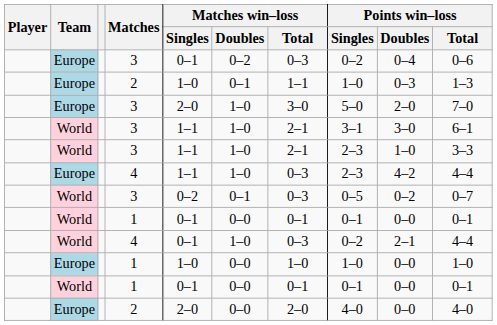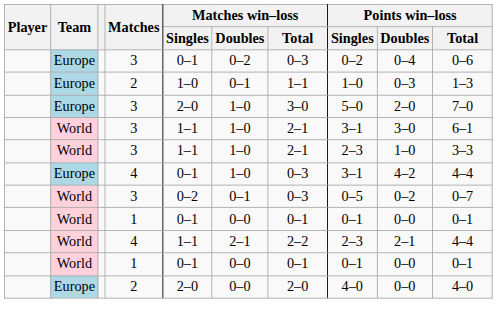Europe / 4 | Matches win–loss / Singles: 1–1 -> 0–1
Europe / 4 | Points win–loss / Singles: 2–3 -> 3–1
World / 4 | Matches win–loss / Singles: 0–1 -> 1–1
World / 4 | Matches win–loss / Doubles: 1–0 -> 2–1
World / 4 | Matches win–loss / Total: 0–3 -> 2–2
World / 4 | Points win–loss / Singles: 0–2 -> 2–3
- row: Europe | 1 | 1–0 | 0–0 | 1–0 | 1–0 | 0–0 | 1–0
